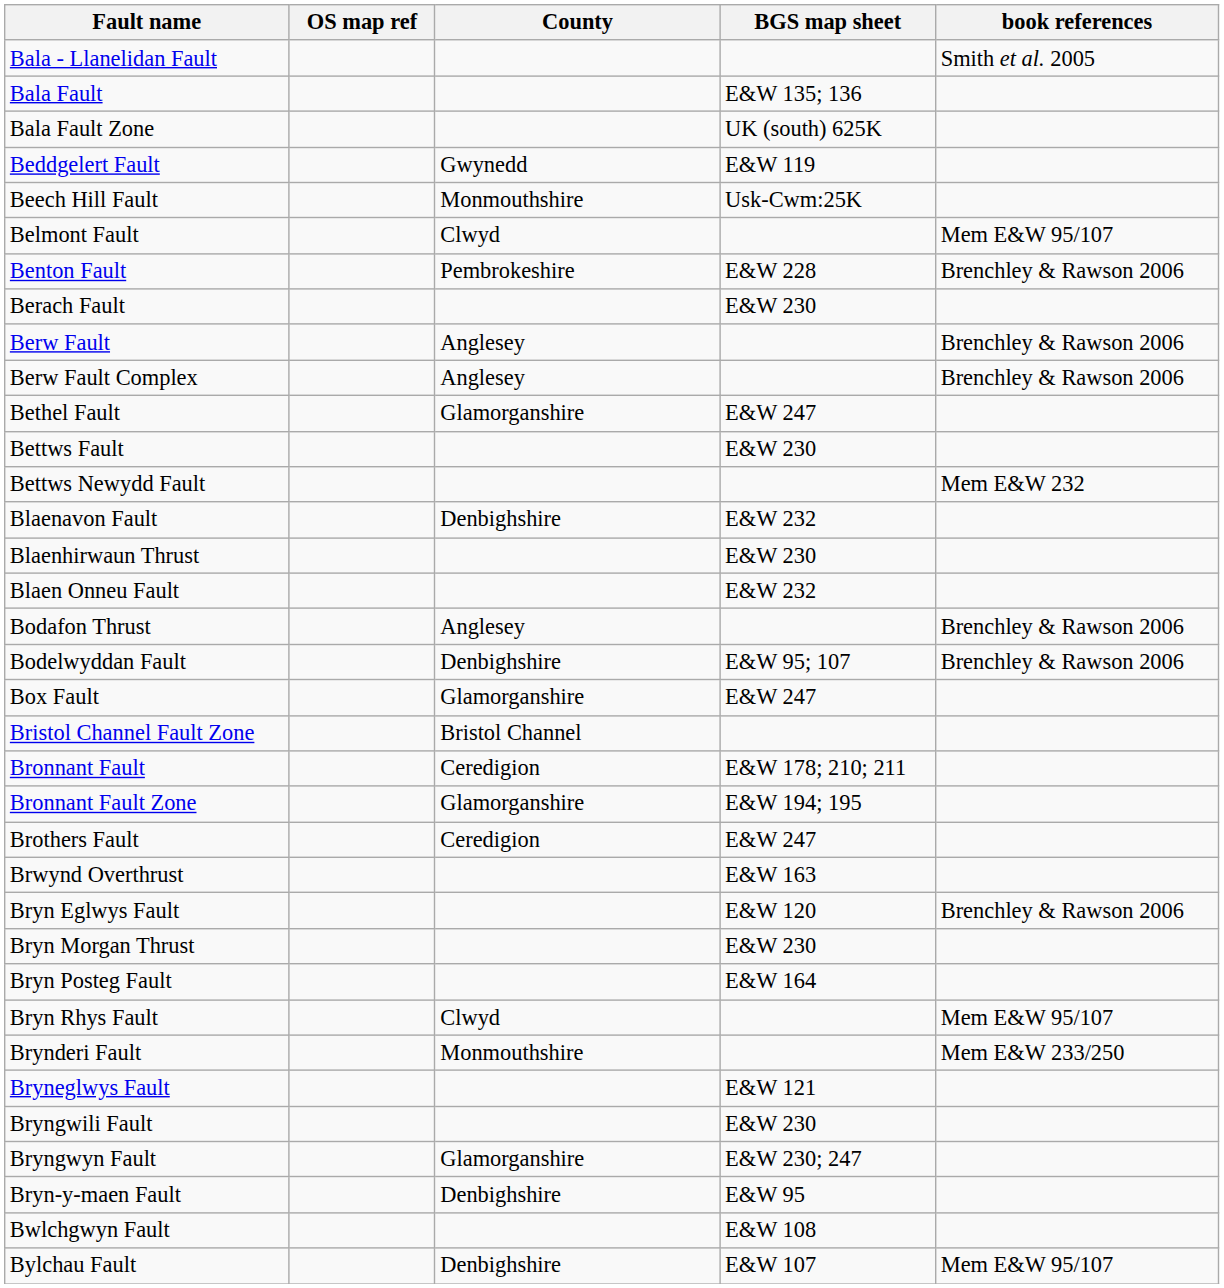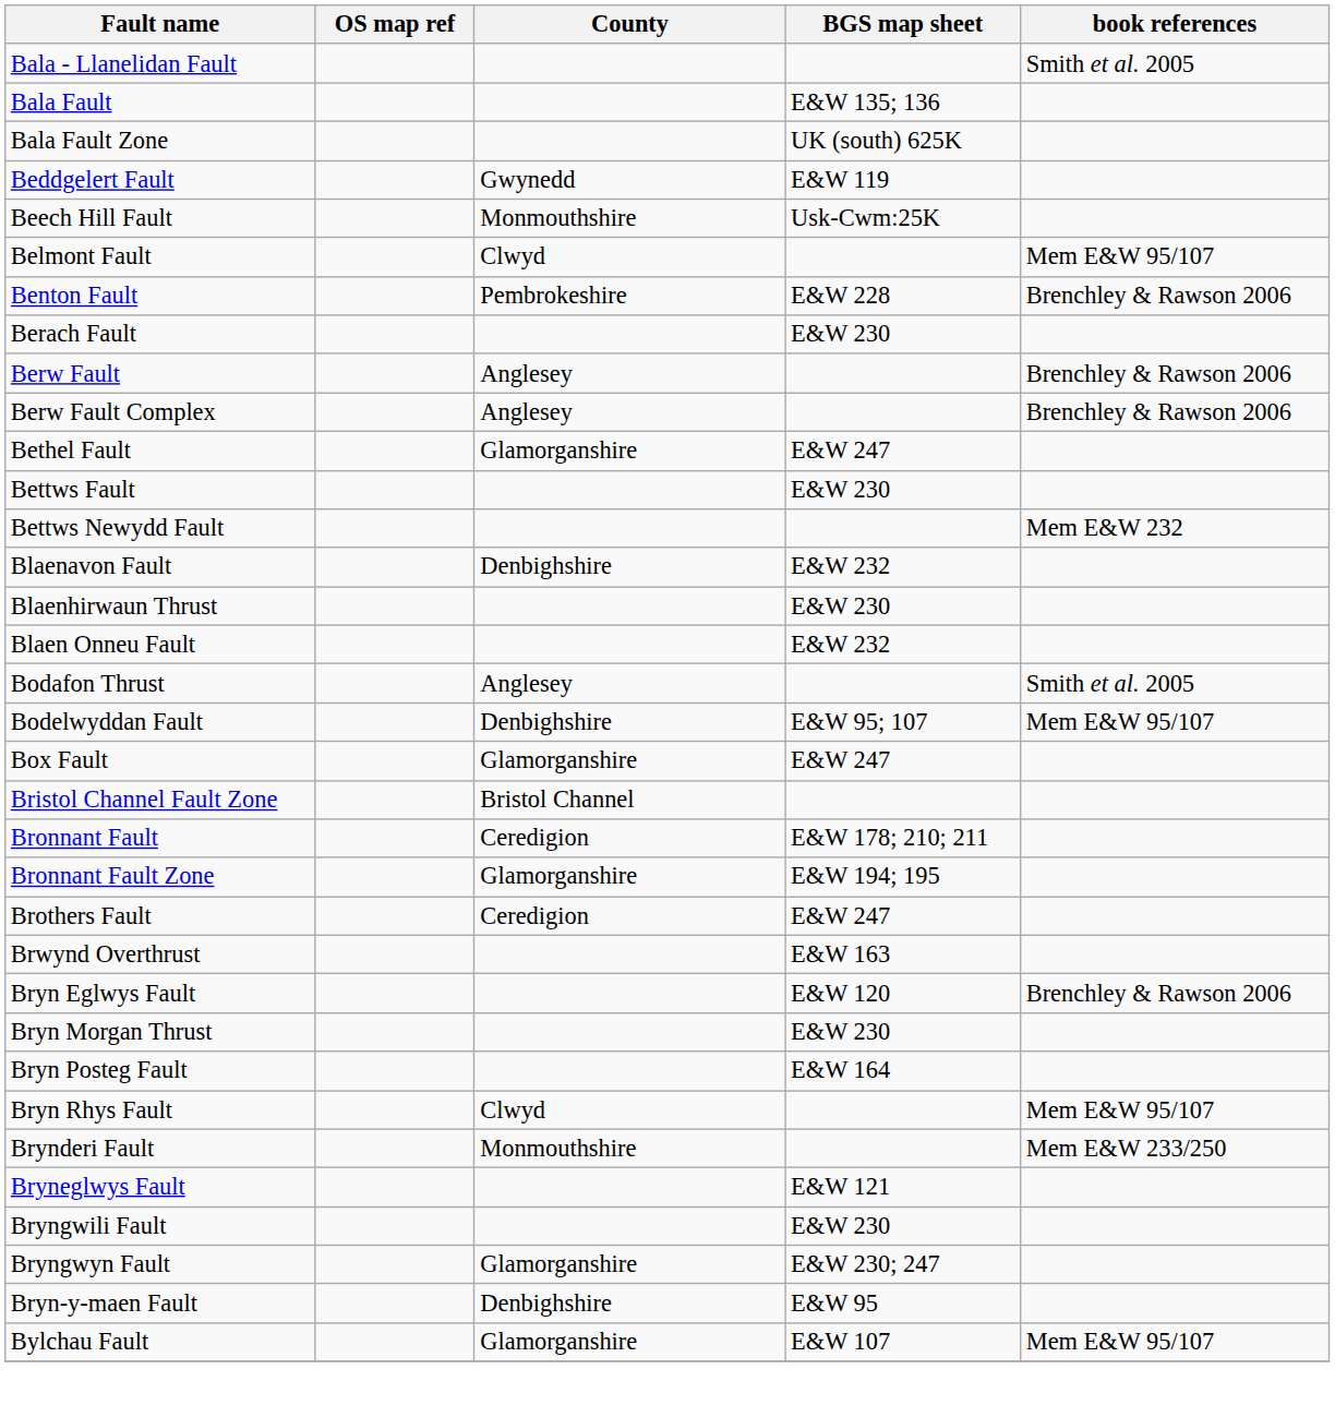Bodafon Thrust | book references: Brenchley & Rawson 2006 -> Smith et al. 2005
Bodelwyddan Fault | book references: Brenchley & Rawson 2006 -> Mem E&W 95/107
- row: Bwlchgwyn Fault | E&W 108
Bylchau Fault | County: Denbighshire -> Glamorganshire
